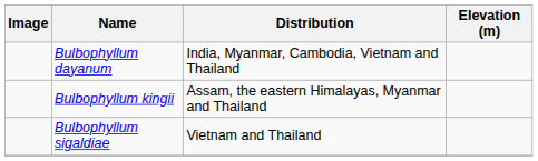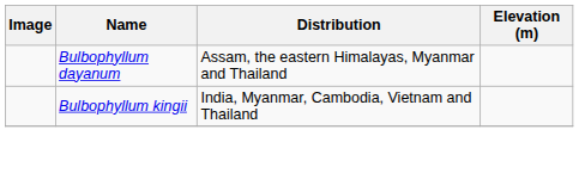Bulbophyllum dayanum | Distribution: India, Myanmar, Cambodia, Vietnam and Thailand -> Assam, the eastern Himalayas, Myanmar and Thailand
Bulbophyllum kingii | Distribution: Assam, the eastern Himalayas, Myanmar and Thailand -> India, Myanmar, Cambodia, Vietnam and Thailand
- row: Bulbophyllum sigaldiae | Vietnam and Thailand
